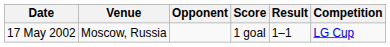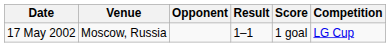columns swapped: Score <-> Result
